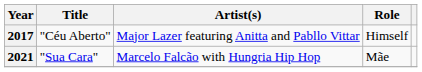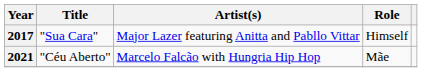2017 | Title: "Céu Aberto" -> "Sua Cara"
2021 | Title: "Sua Cara" -> "Céu Aberto"
